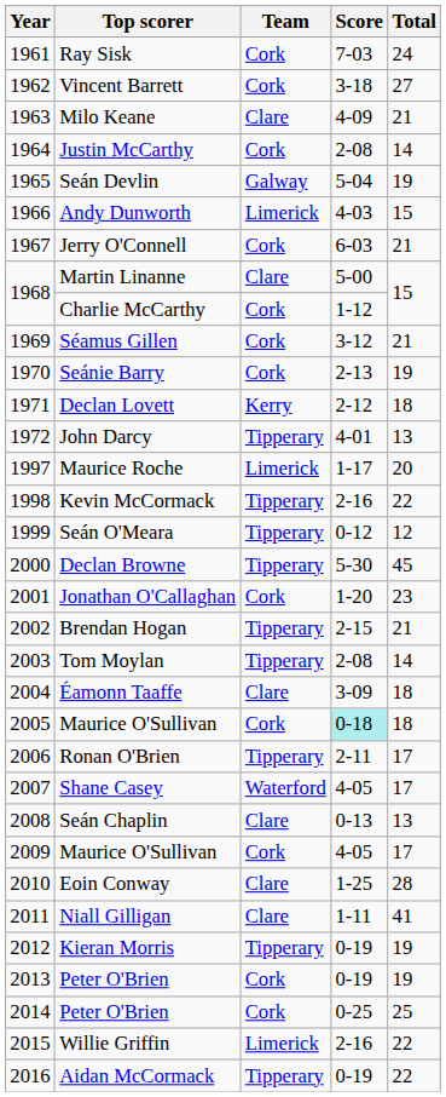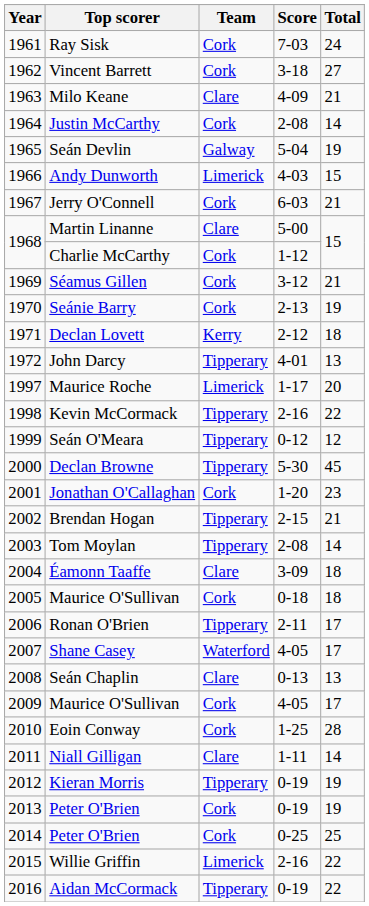2005 / Maurice O'Sullivan | Score: paleturquoise background -> no background
Eoin Conway | Team: Clare -> Cork
Niall Gilligan | Total: 41 -> 14
